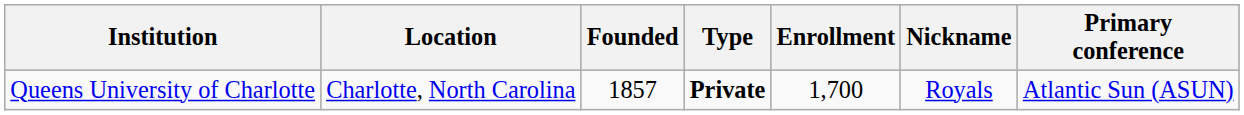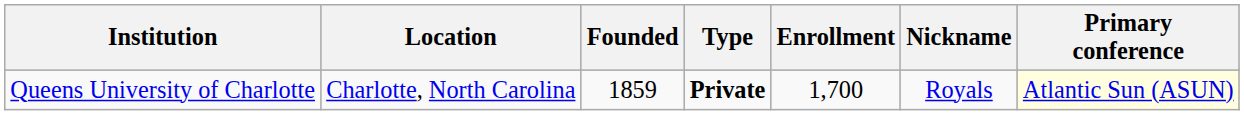Queens University of Charlotte | Founded: 1857 -> 1859
Queens University of Charlotte | Primary conference: no background -> lightyellow background
